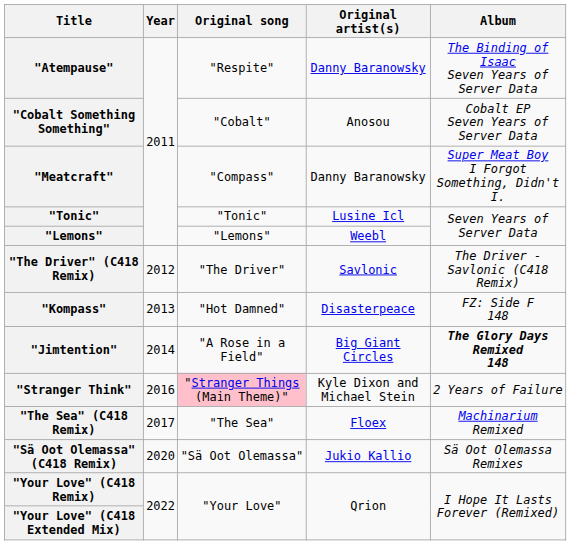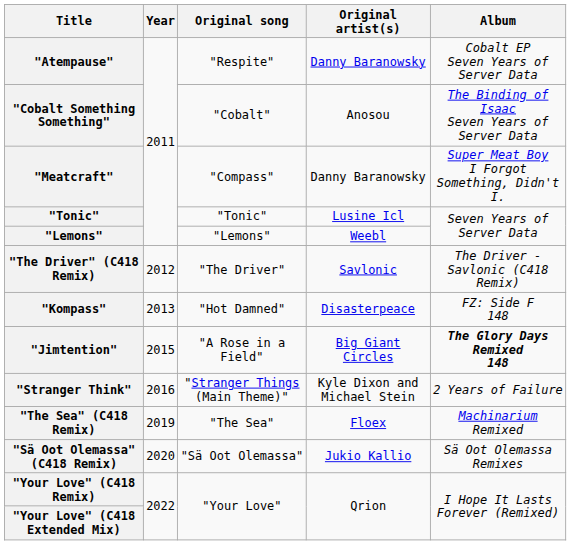"Atempause" | Album: The Binding of Isaac Seven Years of Server Data -> Cobalt EP Seven Years of Server Data
"Cobalt Something Something" | Album: Cobalt EP Seven Years of Server Data -> The Binding of Isaac Seven Years of Server Data
"Jimtention" | Year: 2014 -> 2015
"Stranger Think" | Original song: pink background -> no background
"The Sea" (C418 Remix) | Year: 2017 -> 2019
